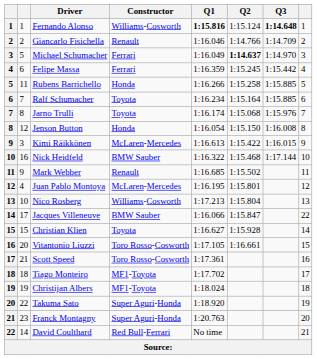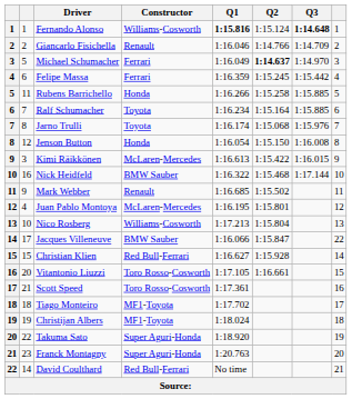Christian Klien | Constructor: Toyota -> Red Bull-Ferrari
